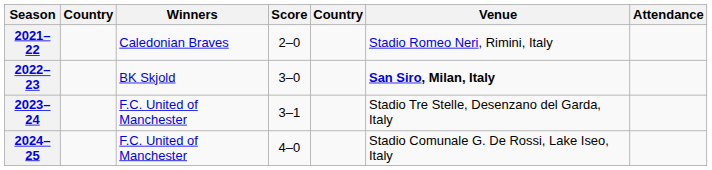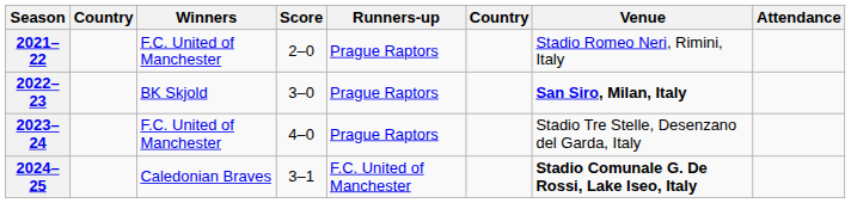+ column: Runners-up | Prague Raptors | Prague Raptors | Prague Raptors | F.C. United of Manchester
2021–22 | Winners: Caledonian Braves -> F.C. United of Manchester
2023–24 | Score: 3–1 -> 4–0
2024–25 | Winners: F.C. United of Manchester -> Caledonian Braves
2024–25 | Score: 4–0 -> 3–1
2024–25 | Venue: normal -> bold
